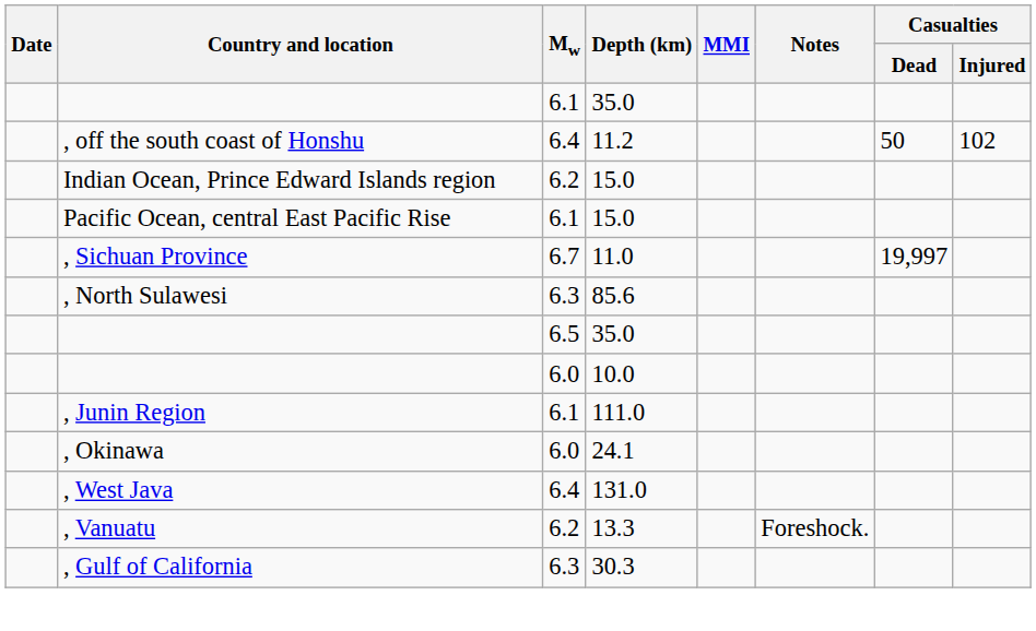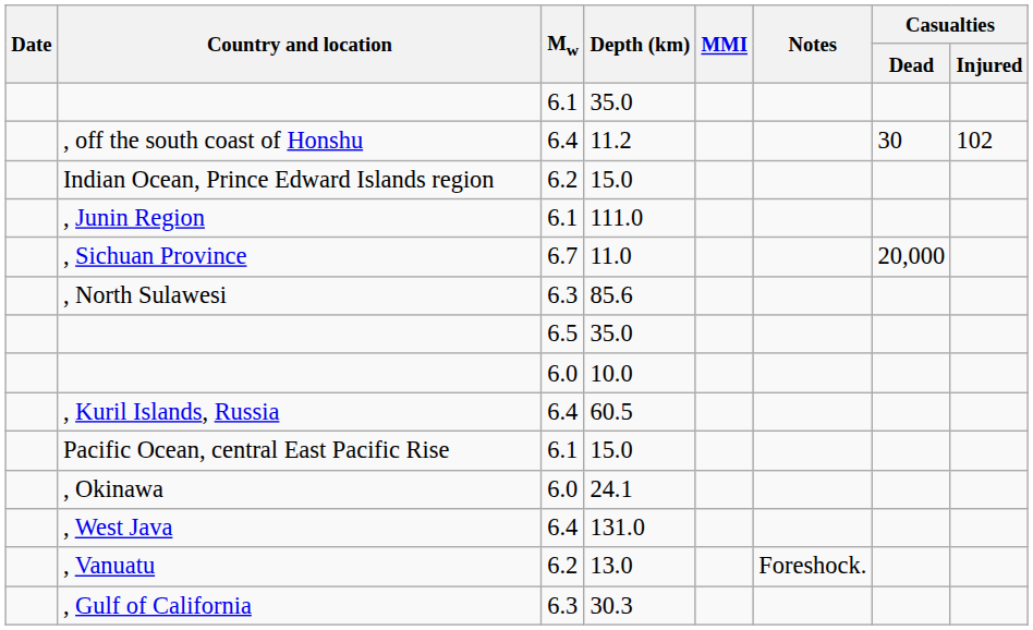, off the south coast of Honshu | Casualties / Dead: 50 -> 30
rows swapped: Pacific Ocean, central East Pacific Rise <-> , Junin Region
, Sichuan Province | Casualties / Dead: 19,997 -> 20,000
+ row: , Kuril Islands, Russia | 6.4 | 60.5
, Vanuatu | Depth (km): 13.3 -> 13.0
